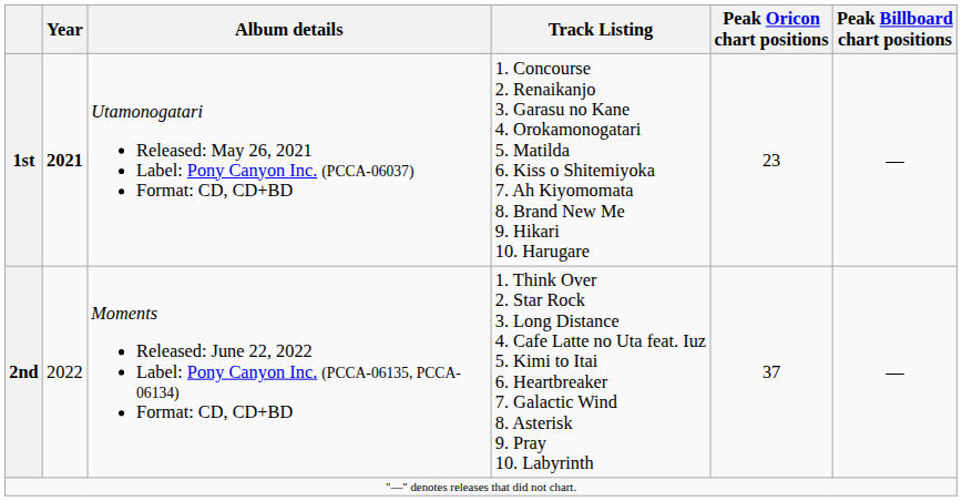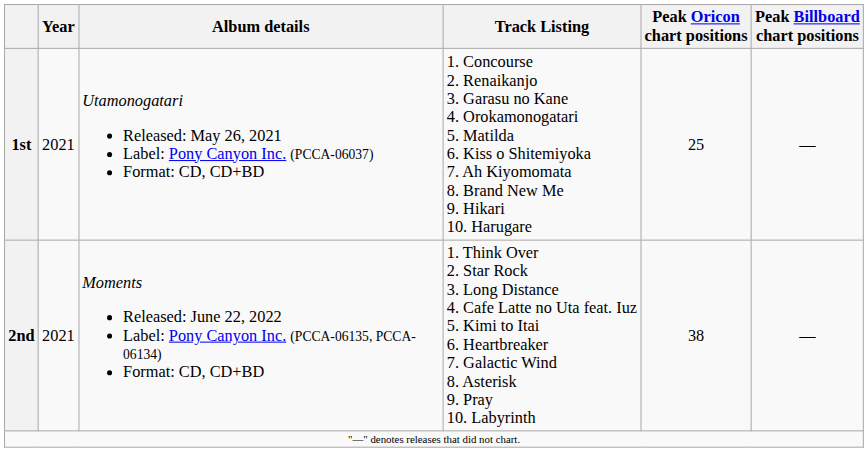1st | Year: bold -> normal
1st | Peak Oricon chart positions: 23 -> 25
2nd | Year: 2022 -> 2021
2nd | Peak Oricon chart positions: 37 -> 38
